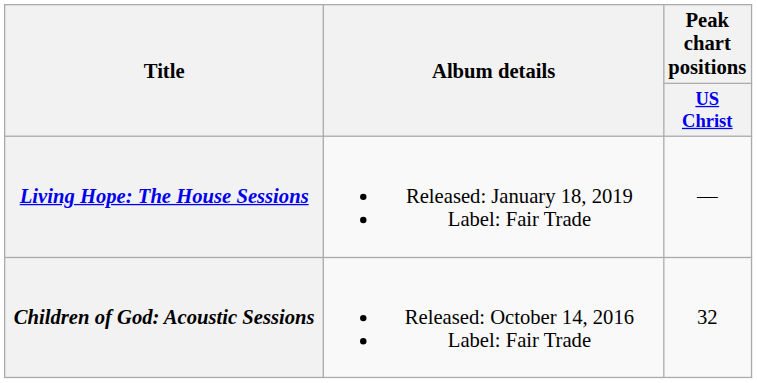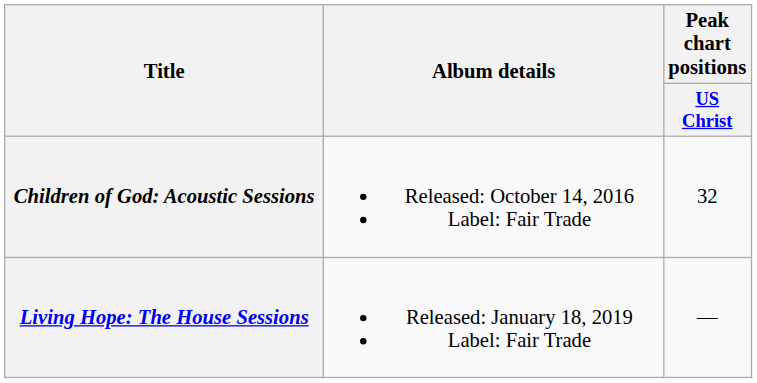rows swapped: Children of God: Acoustic Sessions <-> Living Hope: The House Sessions
